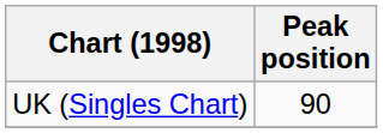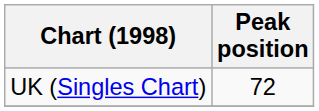UK (Singles Chart) | Peak position: 90 -> 72
